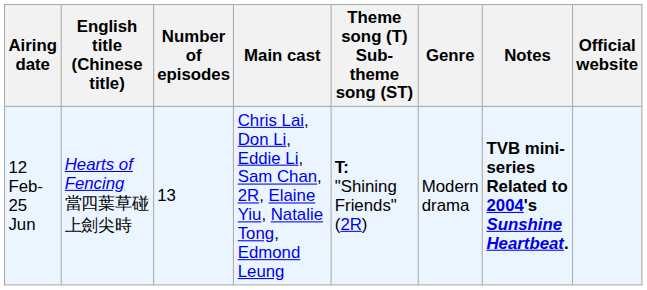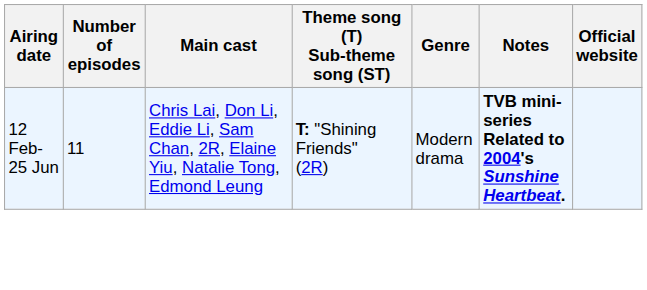- column: English title (Chinese title) | Hearts of Fencing 當四葉草碰上劍尖時
12 Feb- 25 Jun | Number of episodes: 13 -> 11
